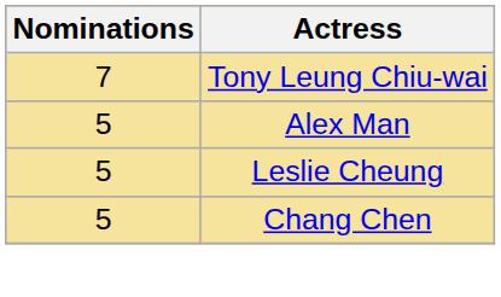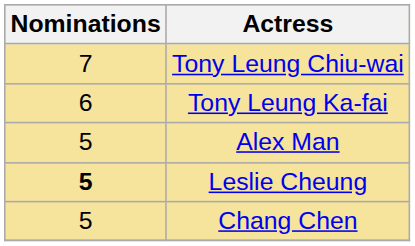+ row: 6 | Tony Leung Ka-fai
Leslie Cheung | Nominations: normal -> bold
